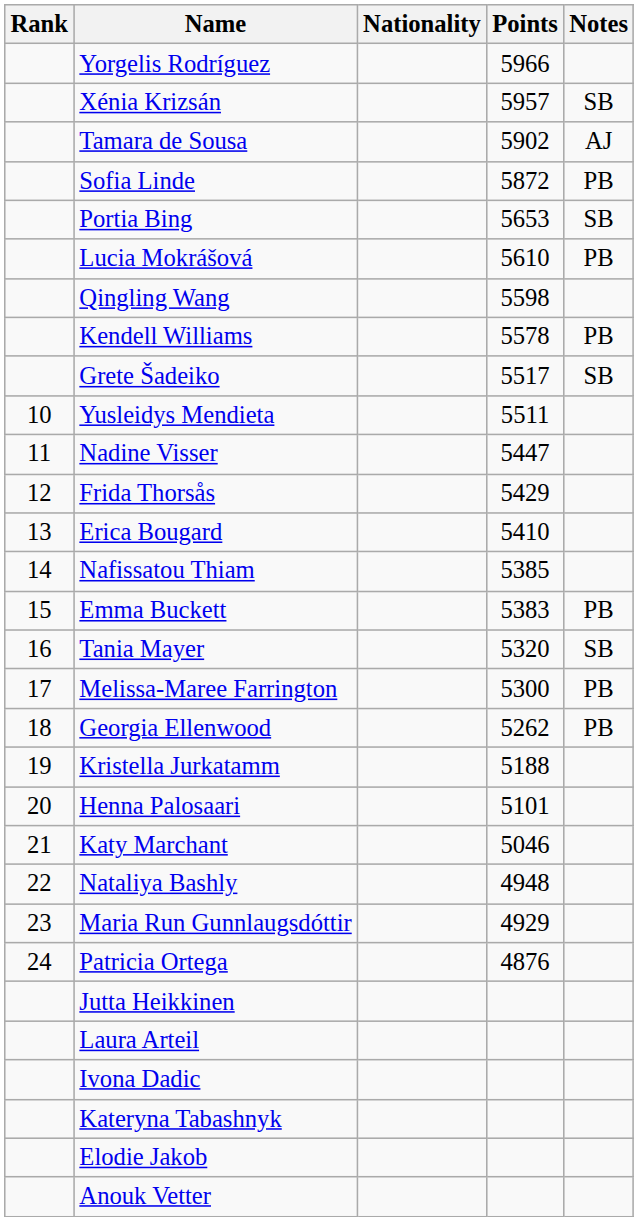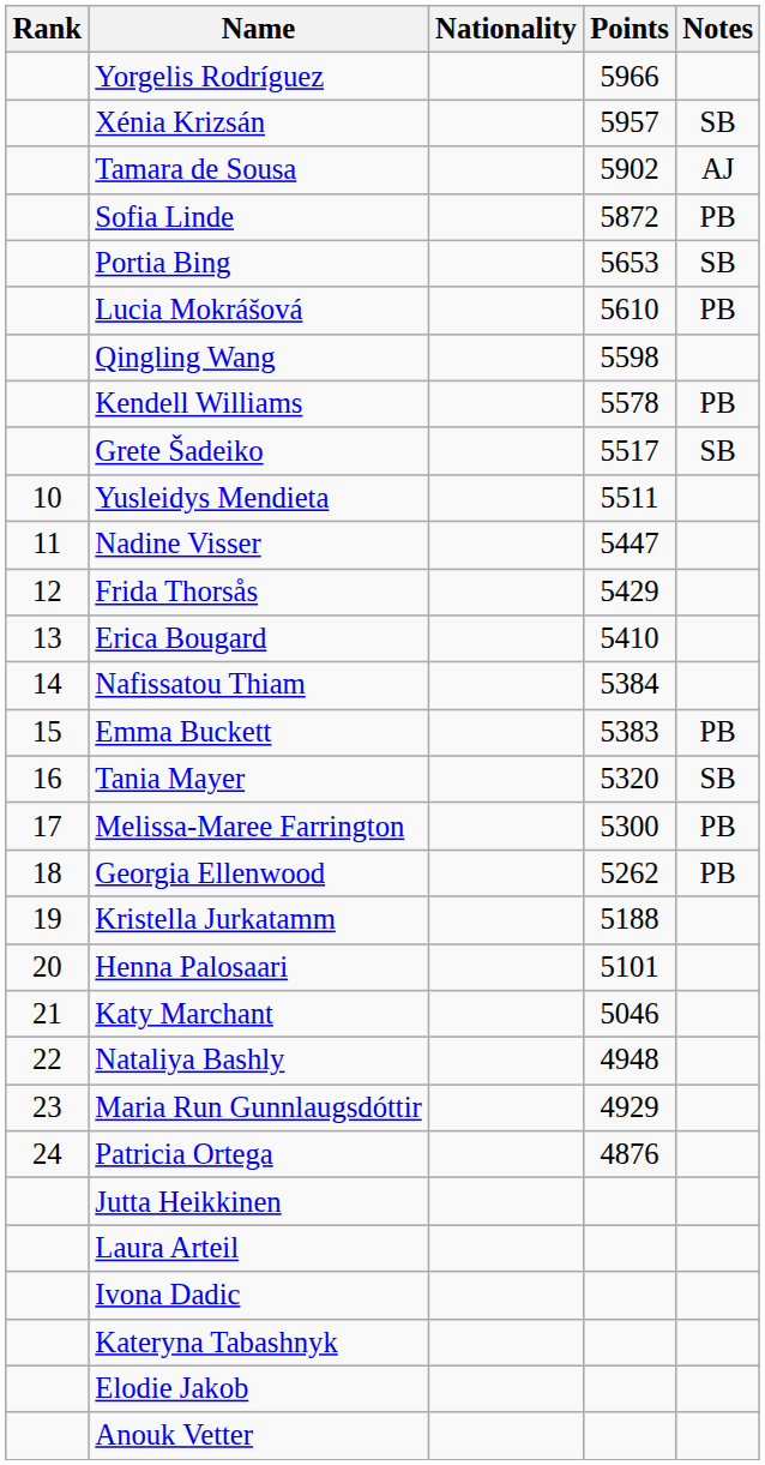Nafissatou Thiam | Points: 5385 -> 5384
